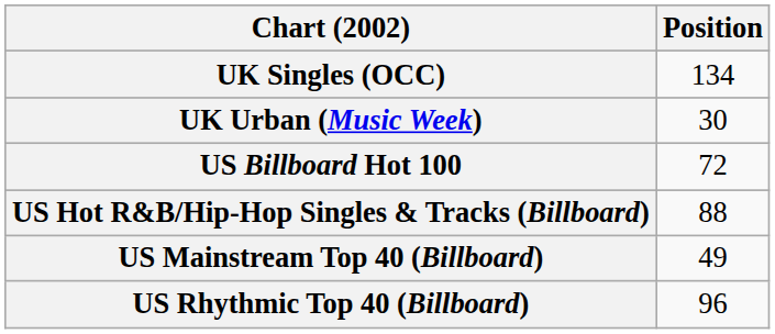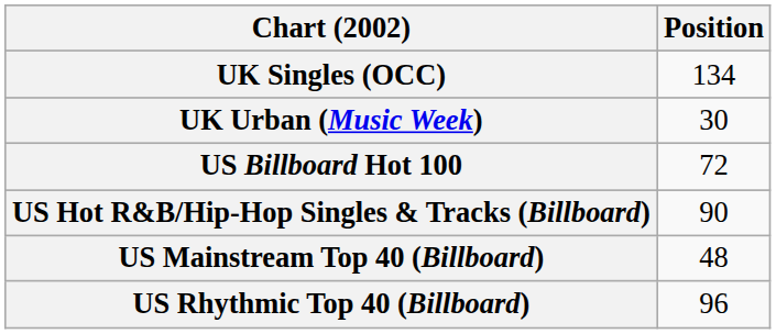US Hot R&B/Hip-Hop Singles & Tracks (Billboard) | Position: 88 -> 90
US Mainstream Top 40 (Billboard) | Position: 49 -> 48
